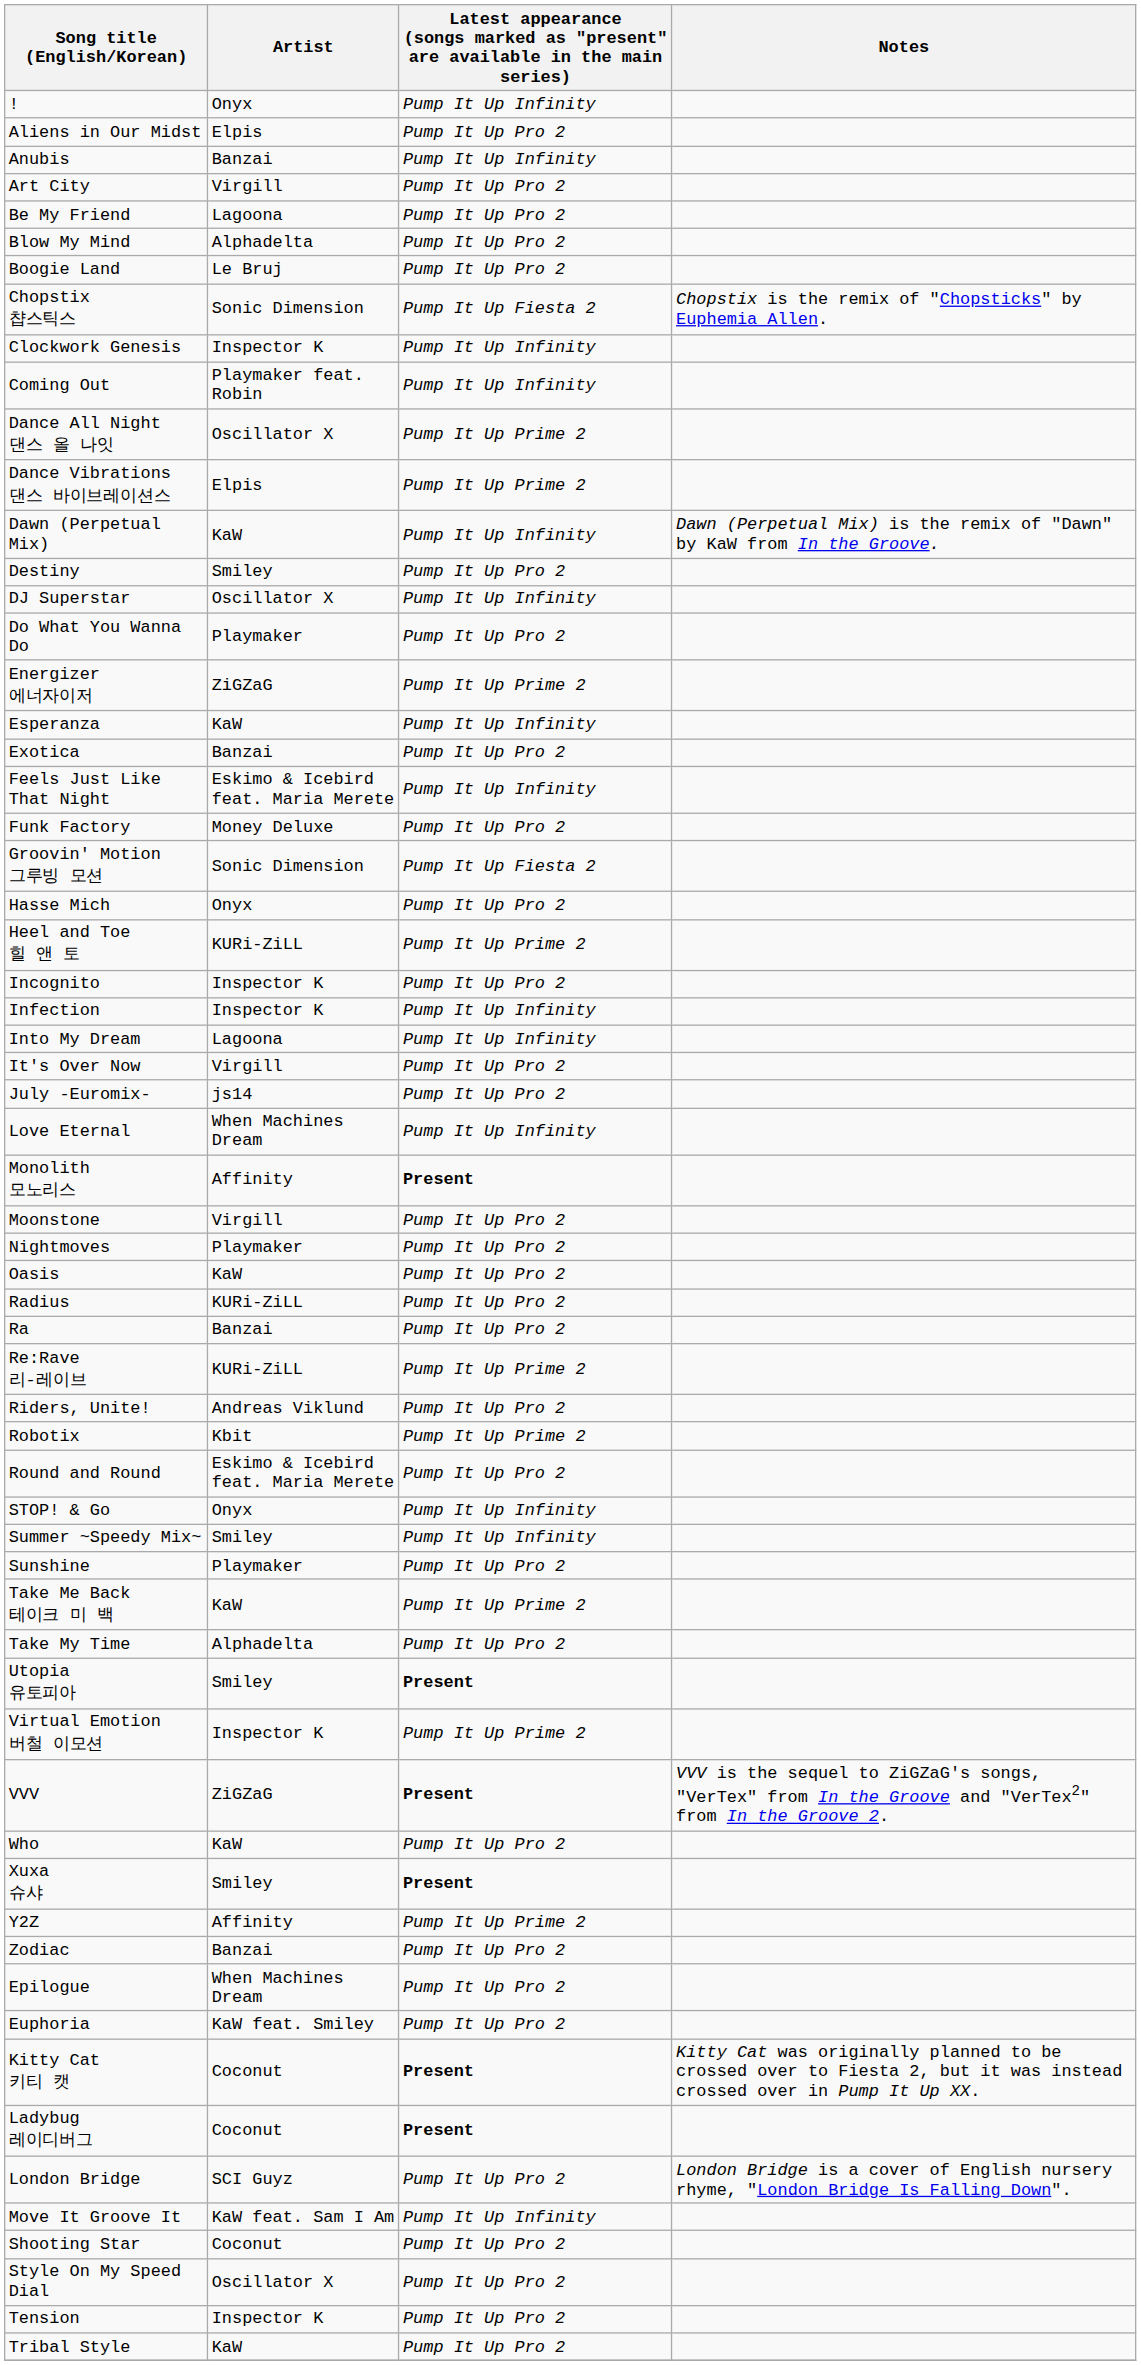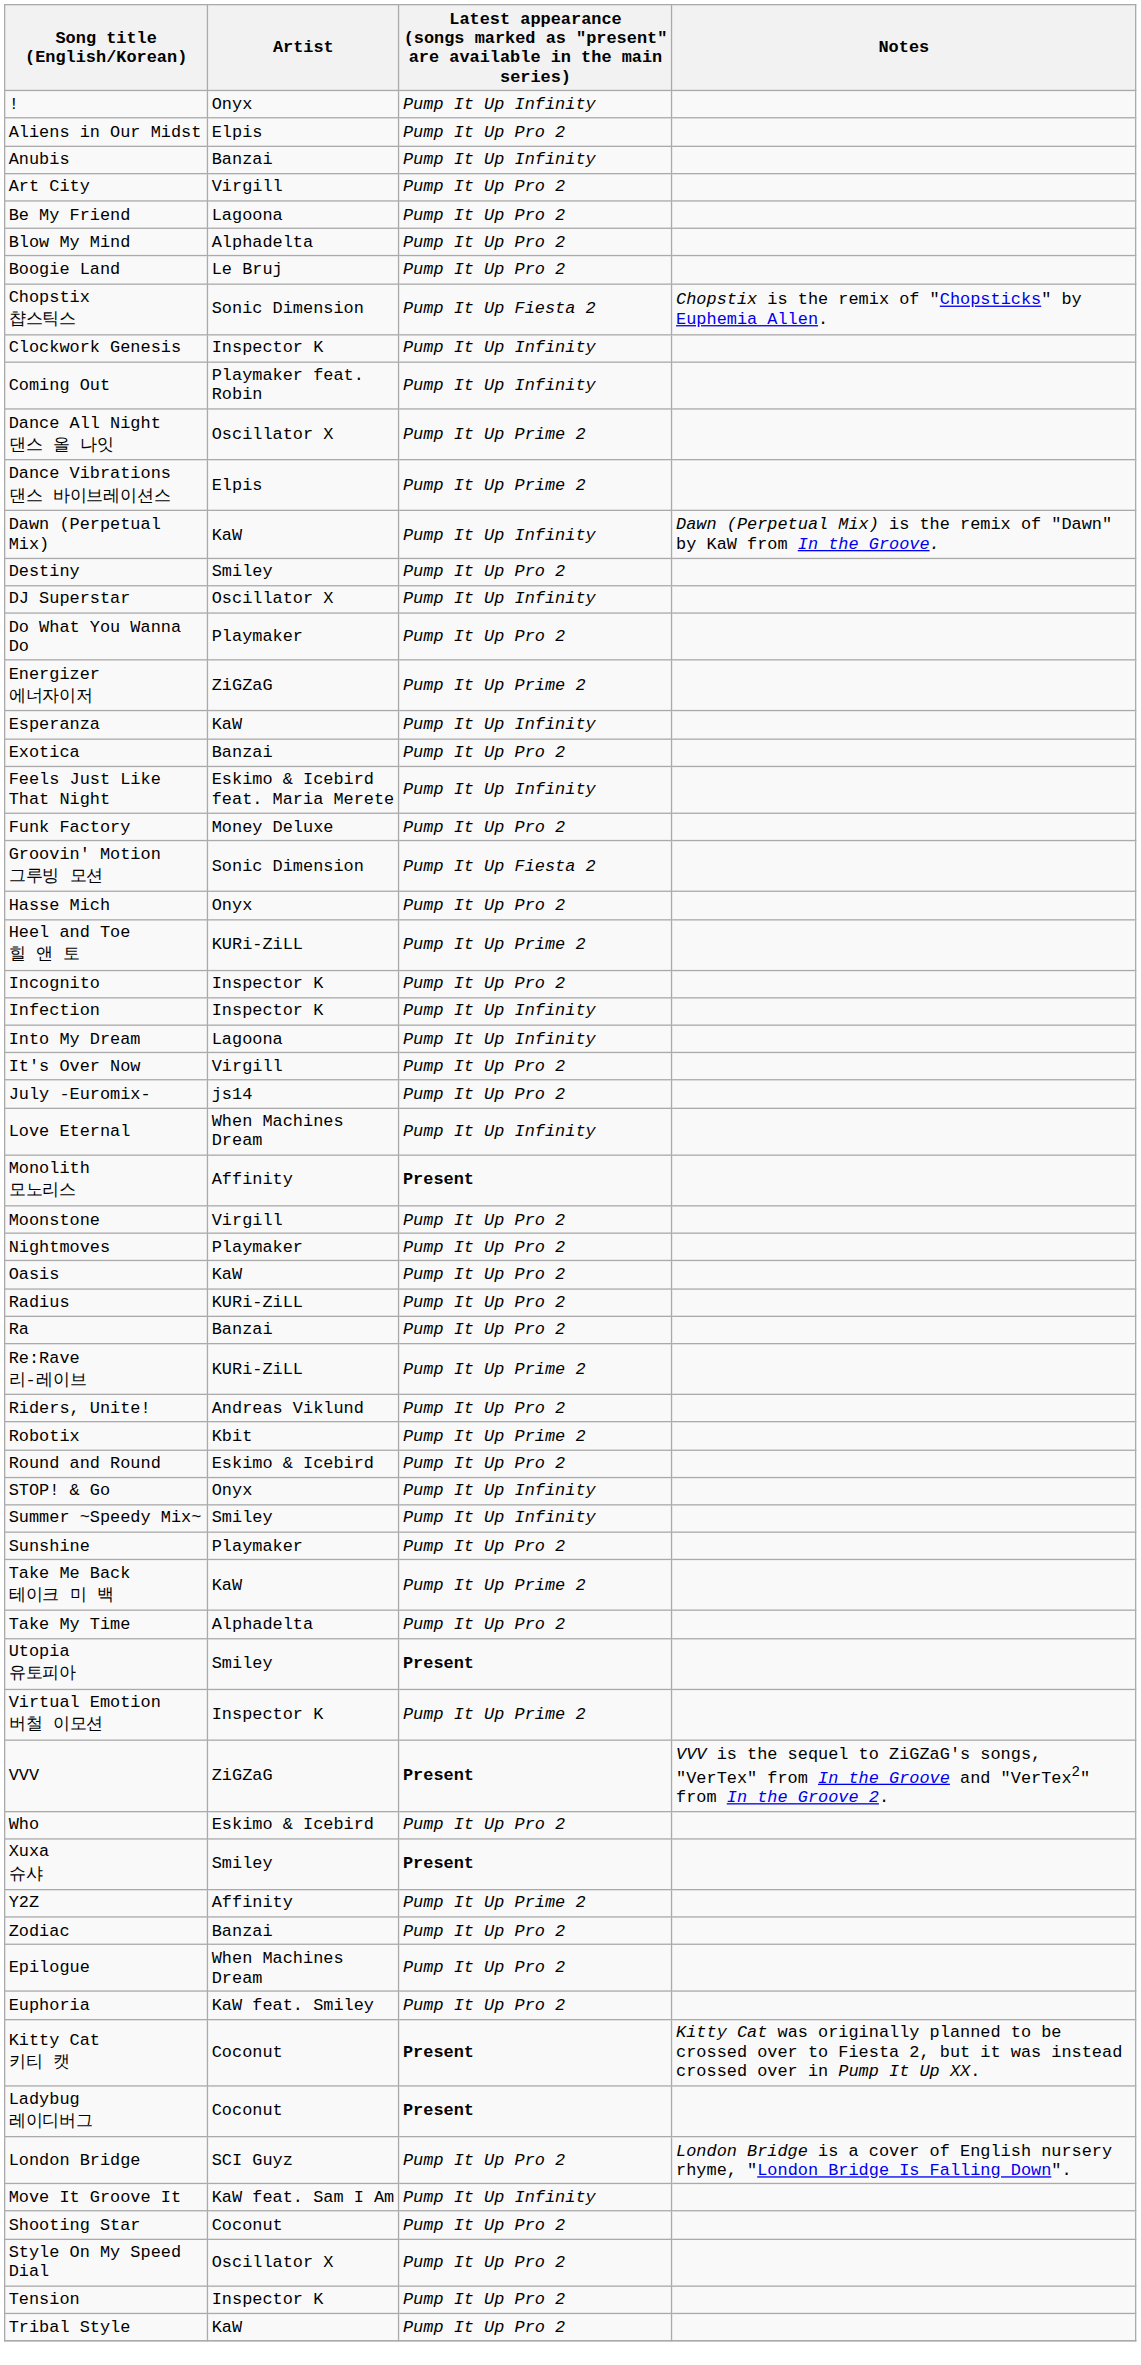Round and Round | Artist: Eskimo & Icebird feat. Maria Merete -> Eskimo & Icebird
Who | Artist: KaW -> Eskimo & Icebird
